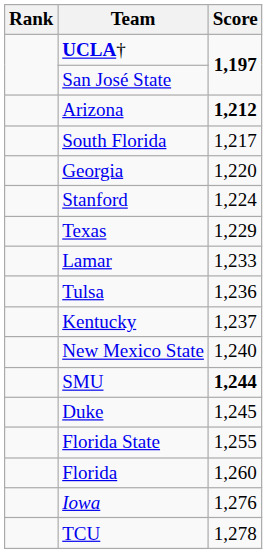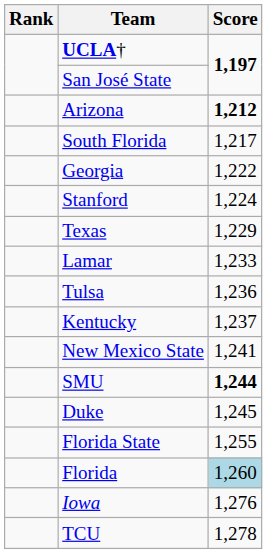Georgia | Score: 1,220 -> 1,222
New Mexico State | Score: 1,240 -> 1,241
Florida | Score: no background -> lightblue background
